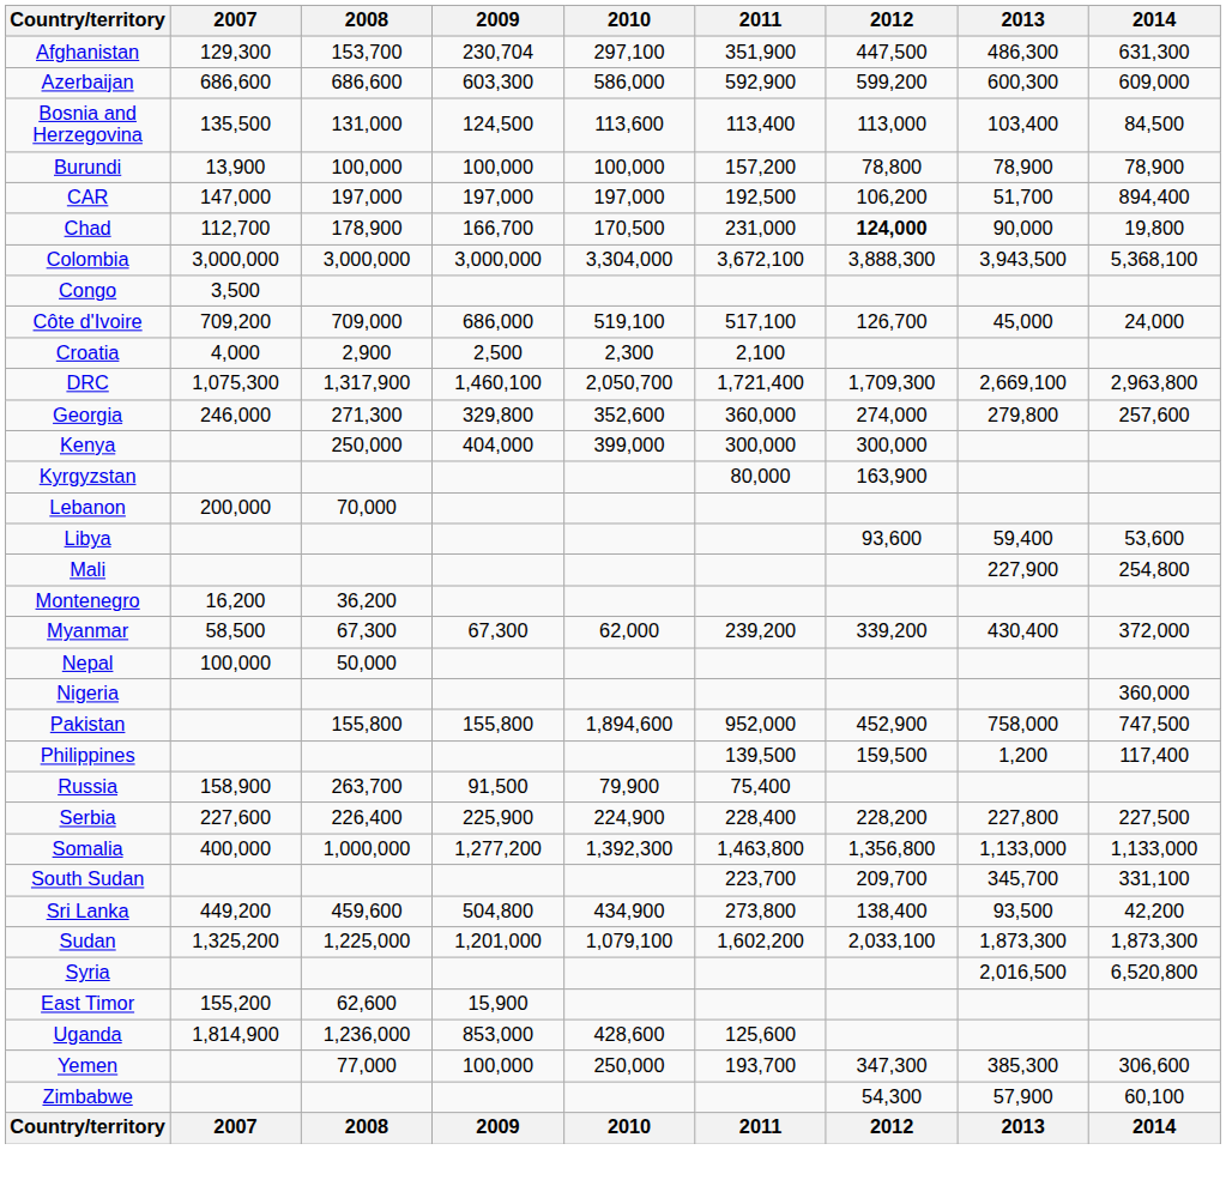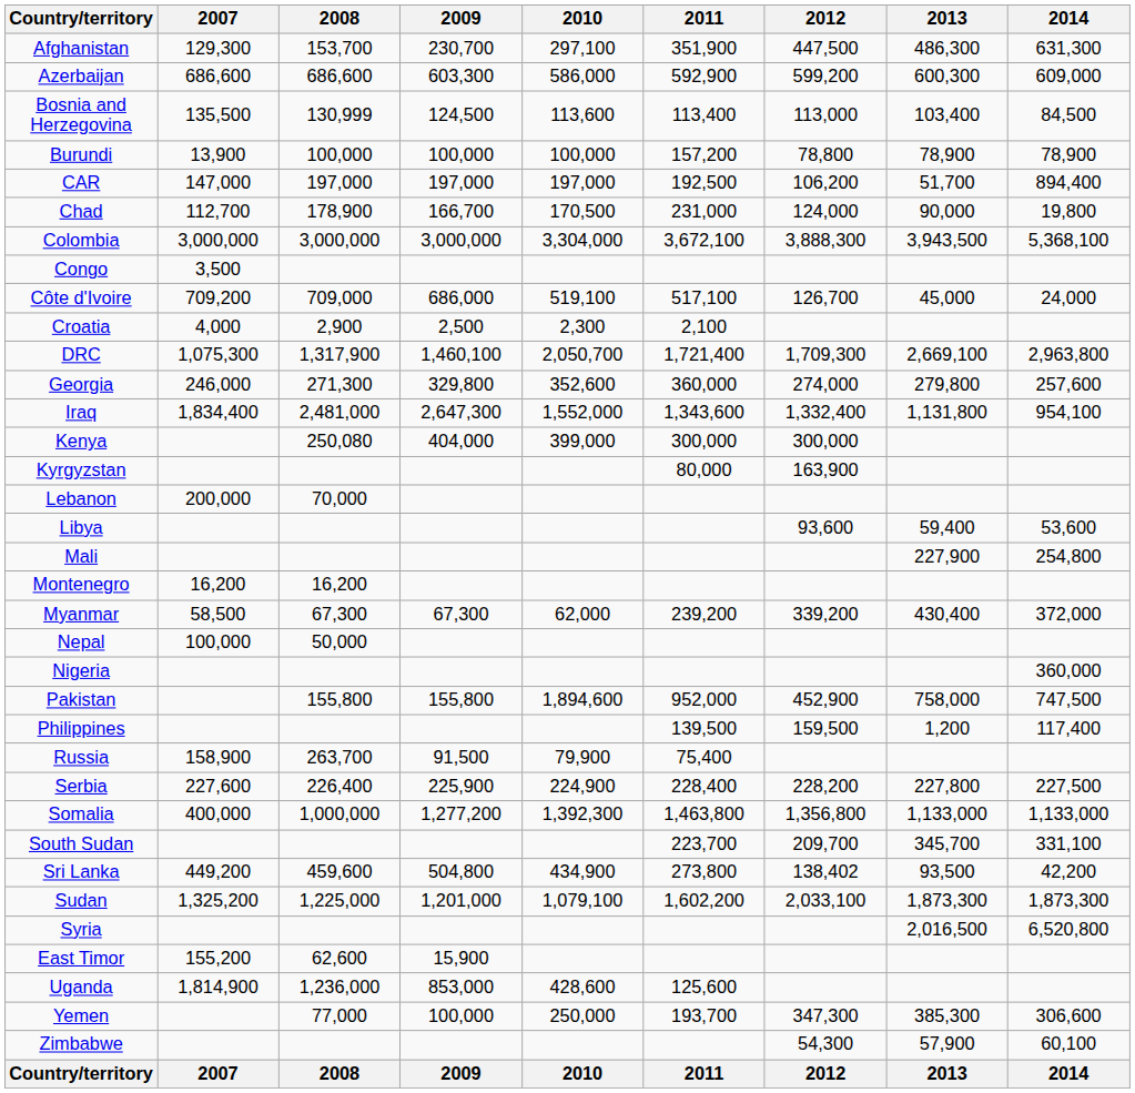Afghanistan | 2009: 230,704 -> 230,700
Bosnia and Herzegovina | 2008: 131,000 -> 130,999
Chad | 2012: bold -> normal
+ row: Iraq | 1,834,400 | 2,481,000 | 2,647,300 | 1,552,000 | 1,343,600 | 1,332,400 | 1,131,800 | 954,100
Kenya | 2008: 250,000 -> 250,080
Montenegro | 2008: 36,200 -> 16,200
Sri Lanka | 2012: 138,400 -> 138,402
